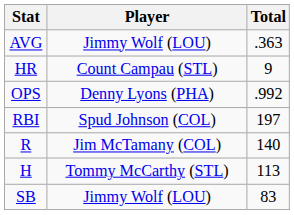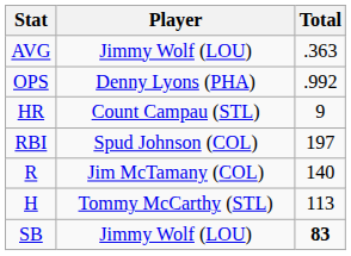rows swapped: OPS <-> HR
SB | Total: normal -> bold
